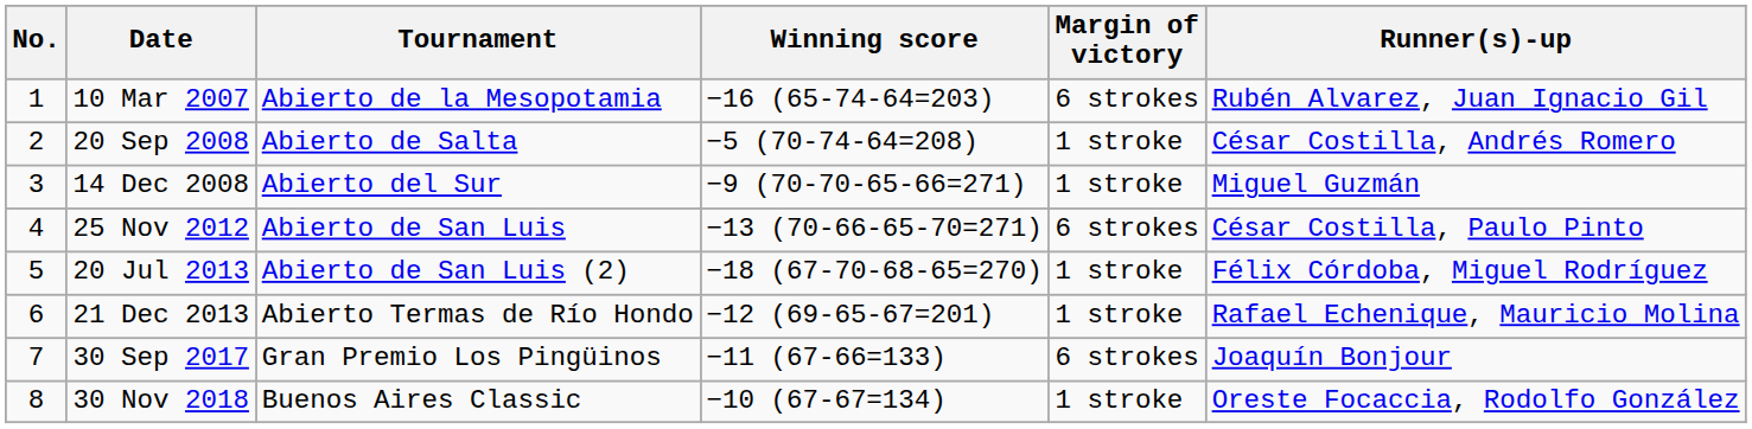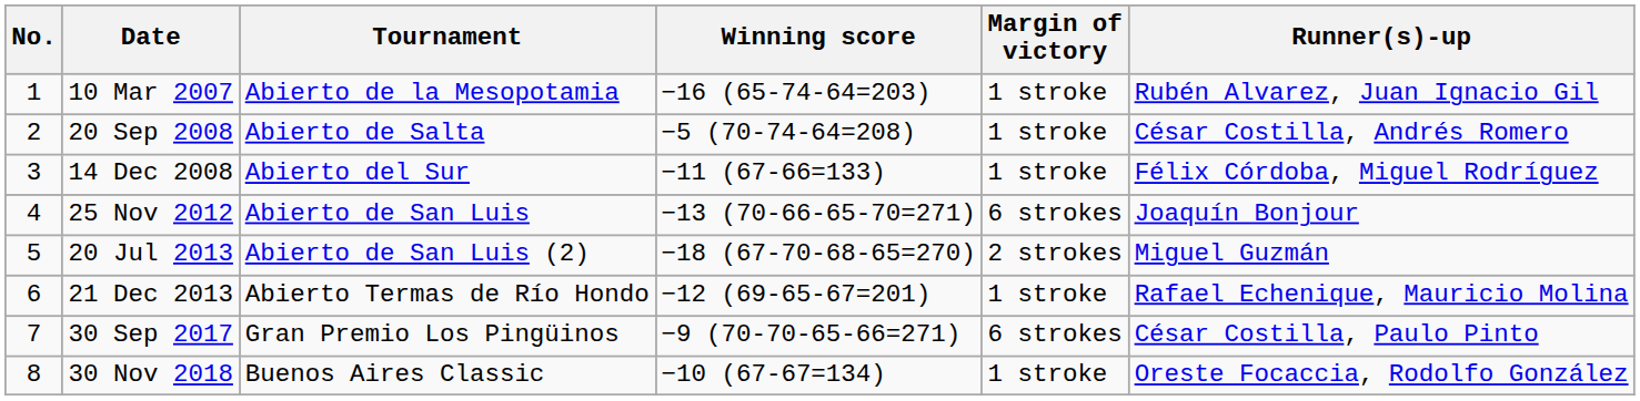10 Mar 2007 | Margin of victory: 6 strokes -> 1 stroke
14 Dec 2008 | Winning score: −9 (70-70-65-66=271) -> −11 (67-66=133)
14 Dec 2008 | Runner(s)-up: Miguel Guzmán -> Félix Córdoba, Miguel Rodríguez
25 Nov 2012 | Runner(s)-up: César Costilla, Paulo Pinto -> Joaquín Bonjour
20 Jul 2013 | Margin of victory: 1 stroke -> 2 strokes
20 Jul 2013 | Runner(s)-up: Félix Córdoba, Miguel Rodríguez -> Miguel Guzmán
30 Sep 2017 | Winning score: −11 (67-66=133) -> −9 (70-70-65-66=271)
30 Sep 2017 | Runner(s)-up: Joaquín Bonjour -> César Costilla, Paulo Pinto
